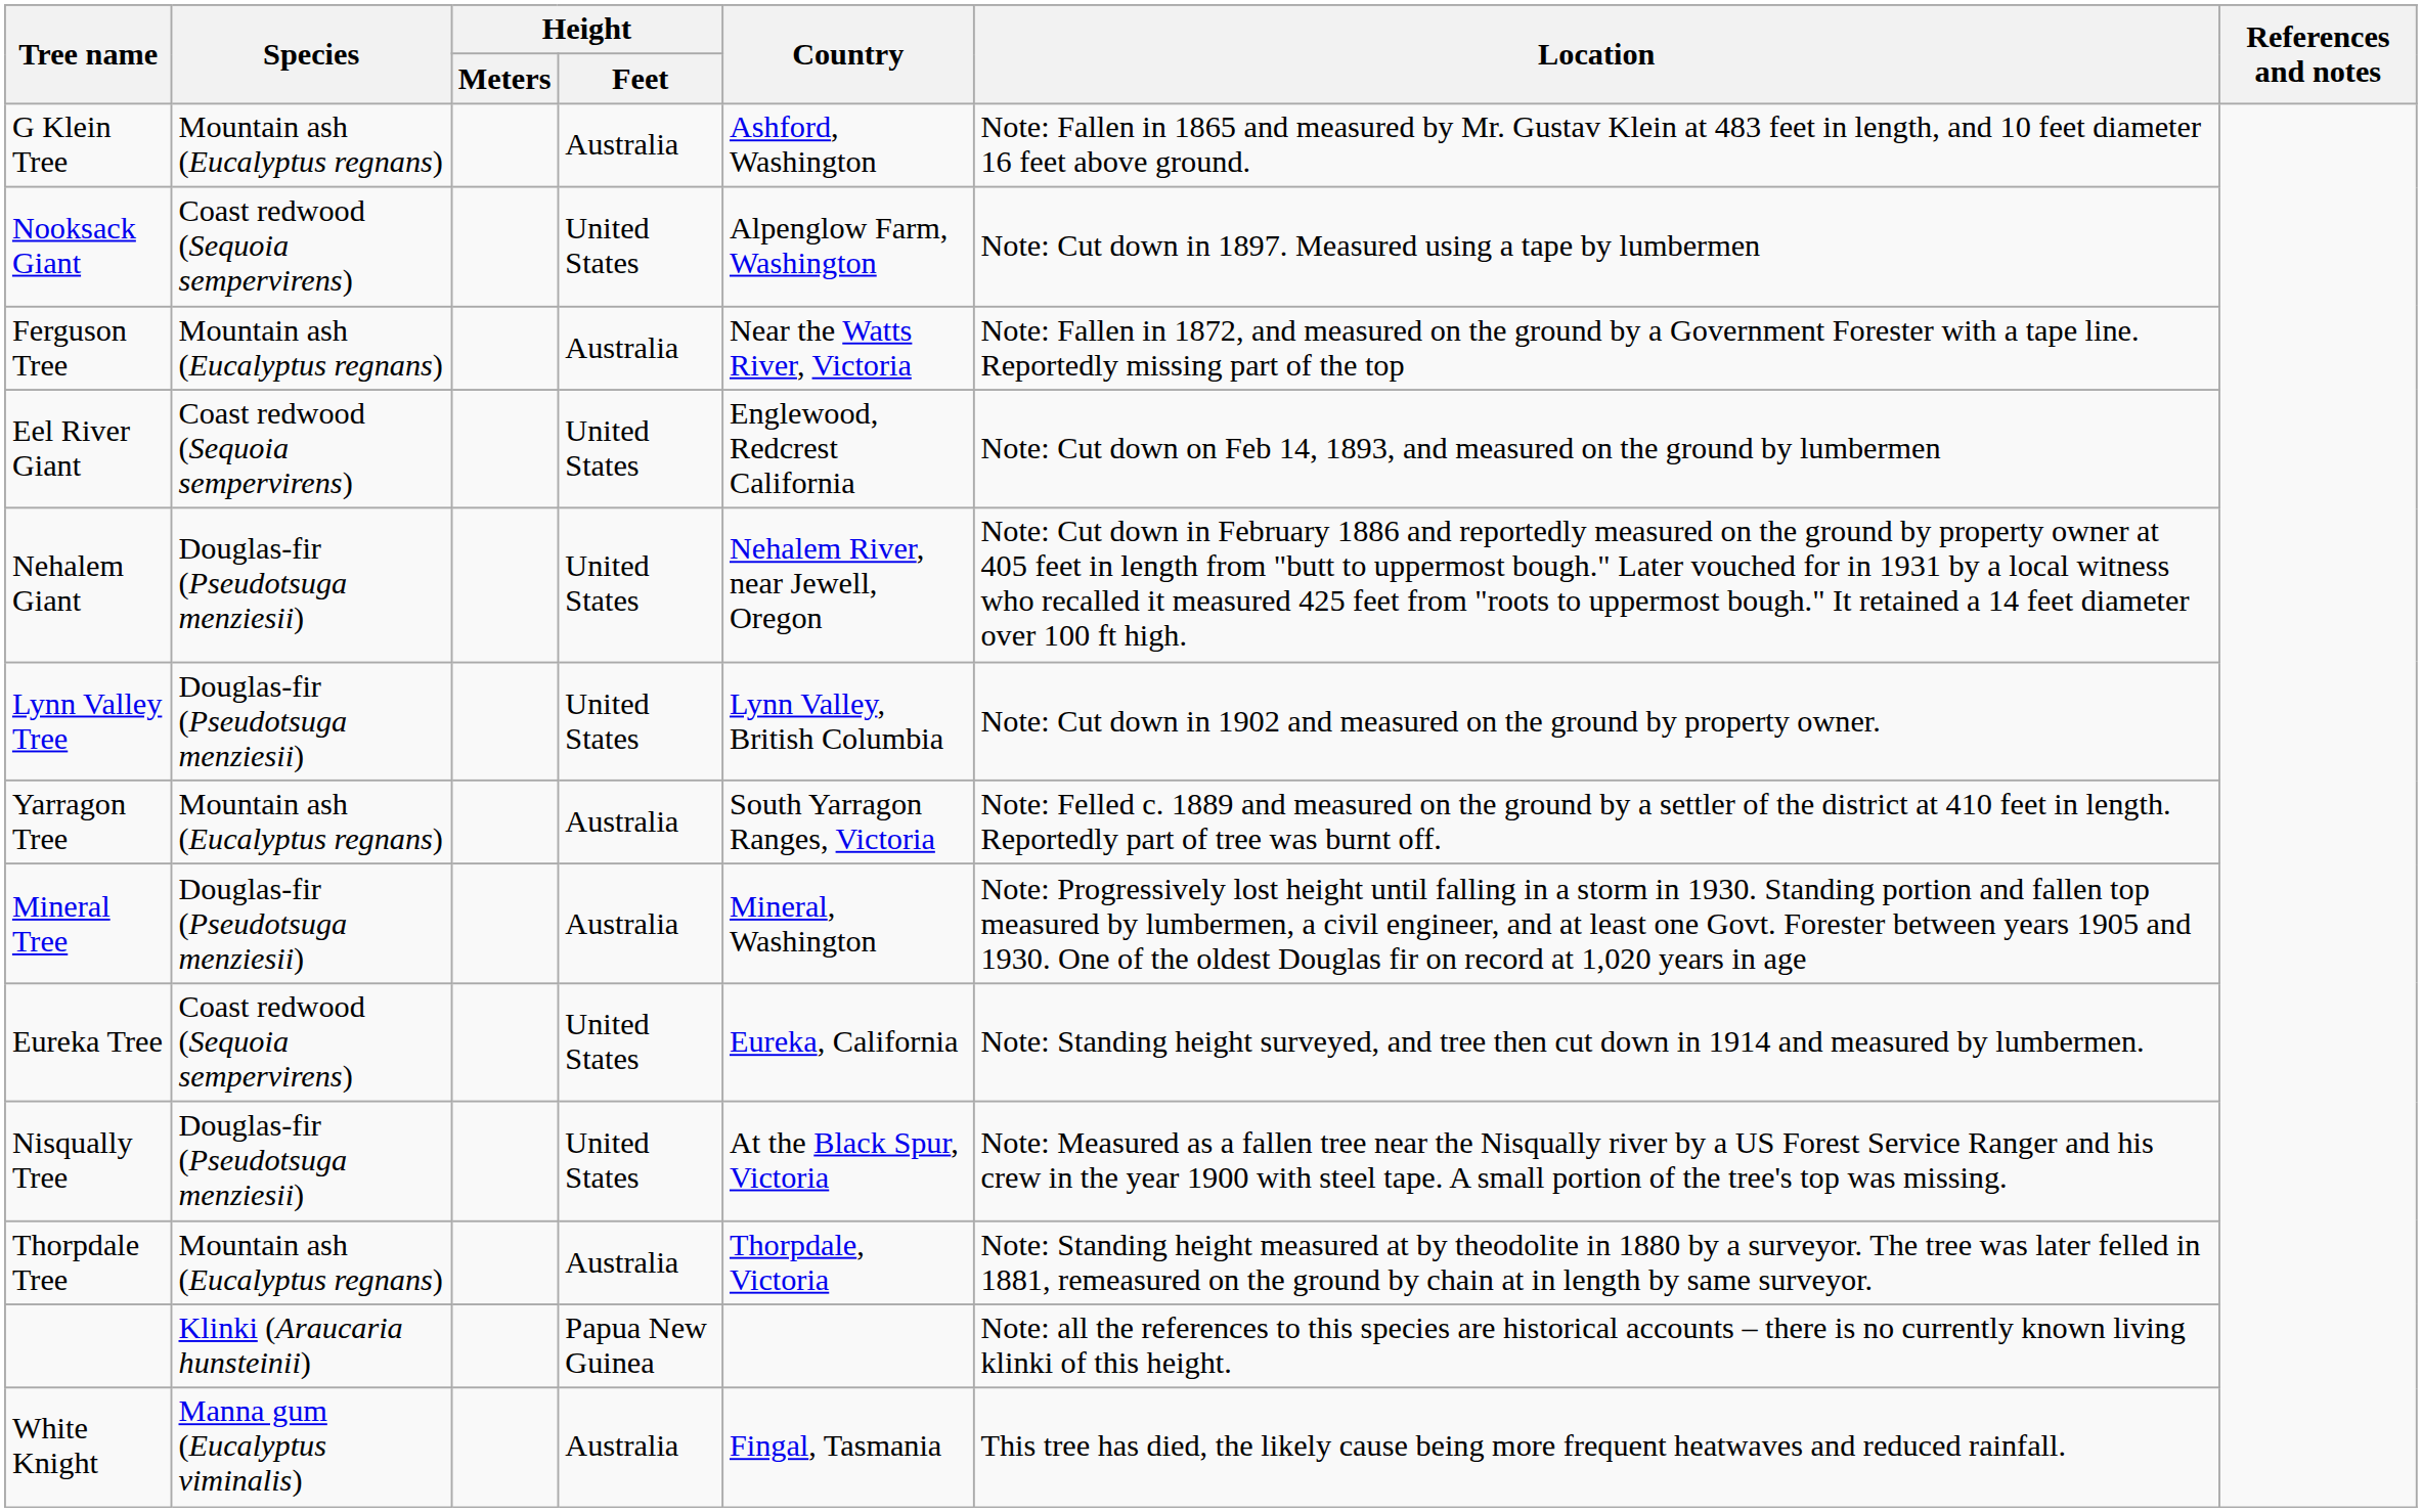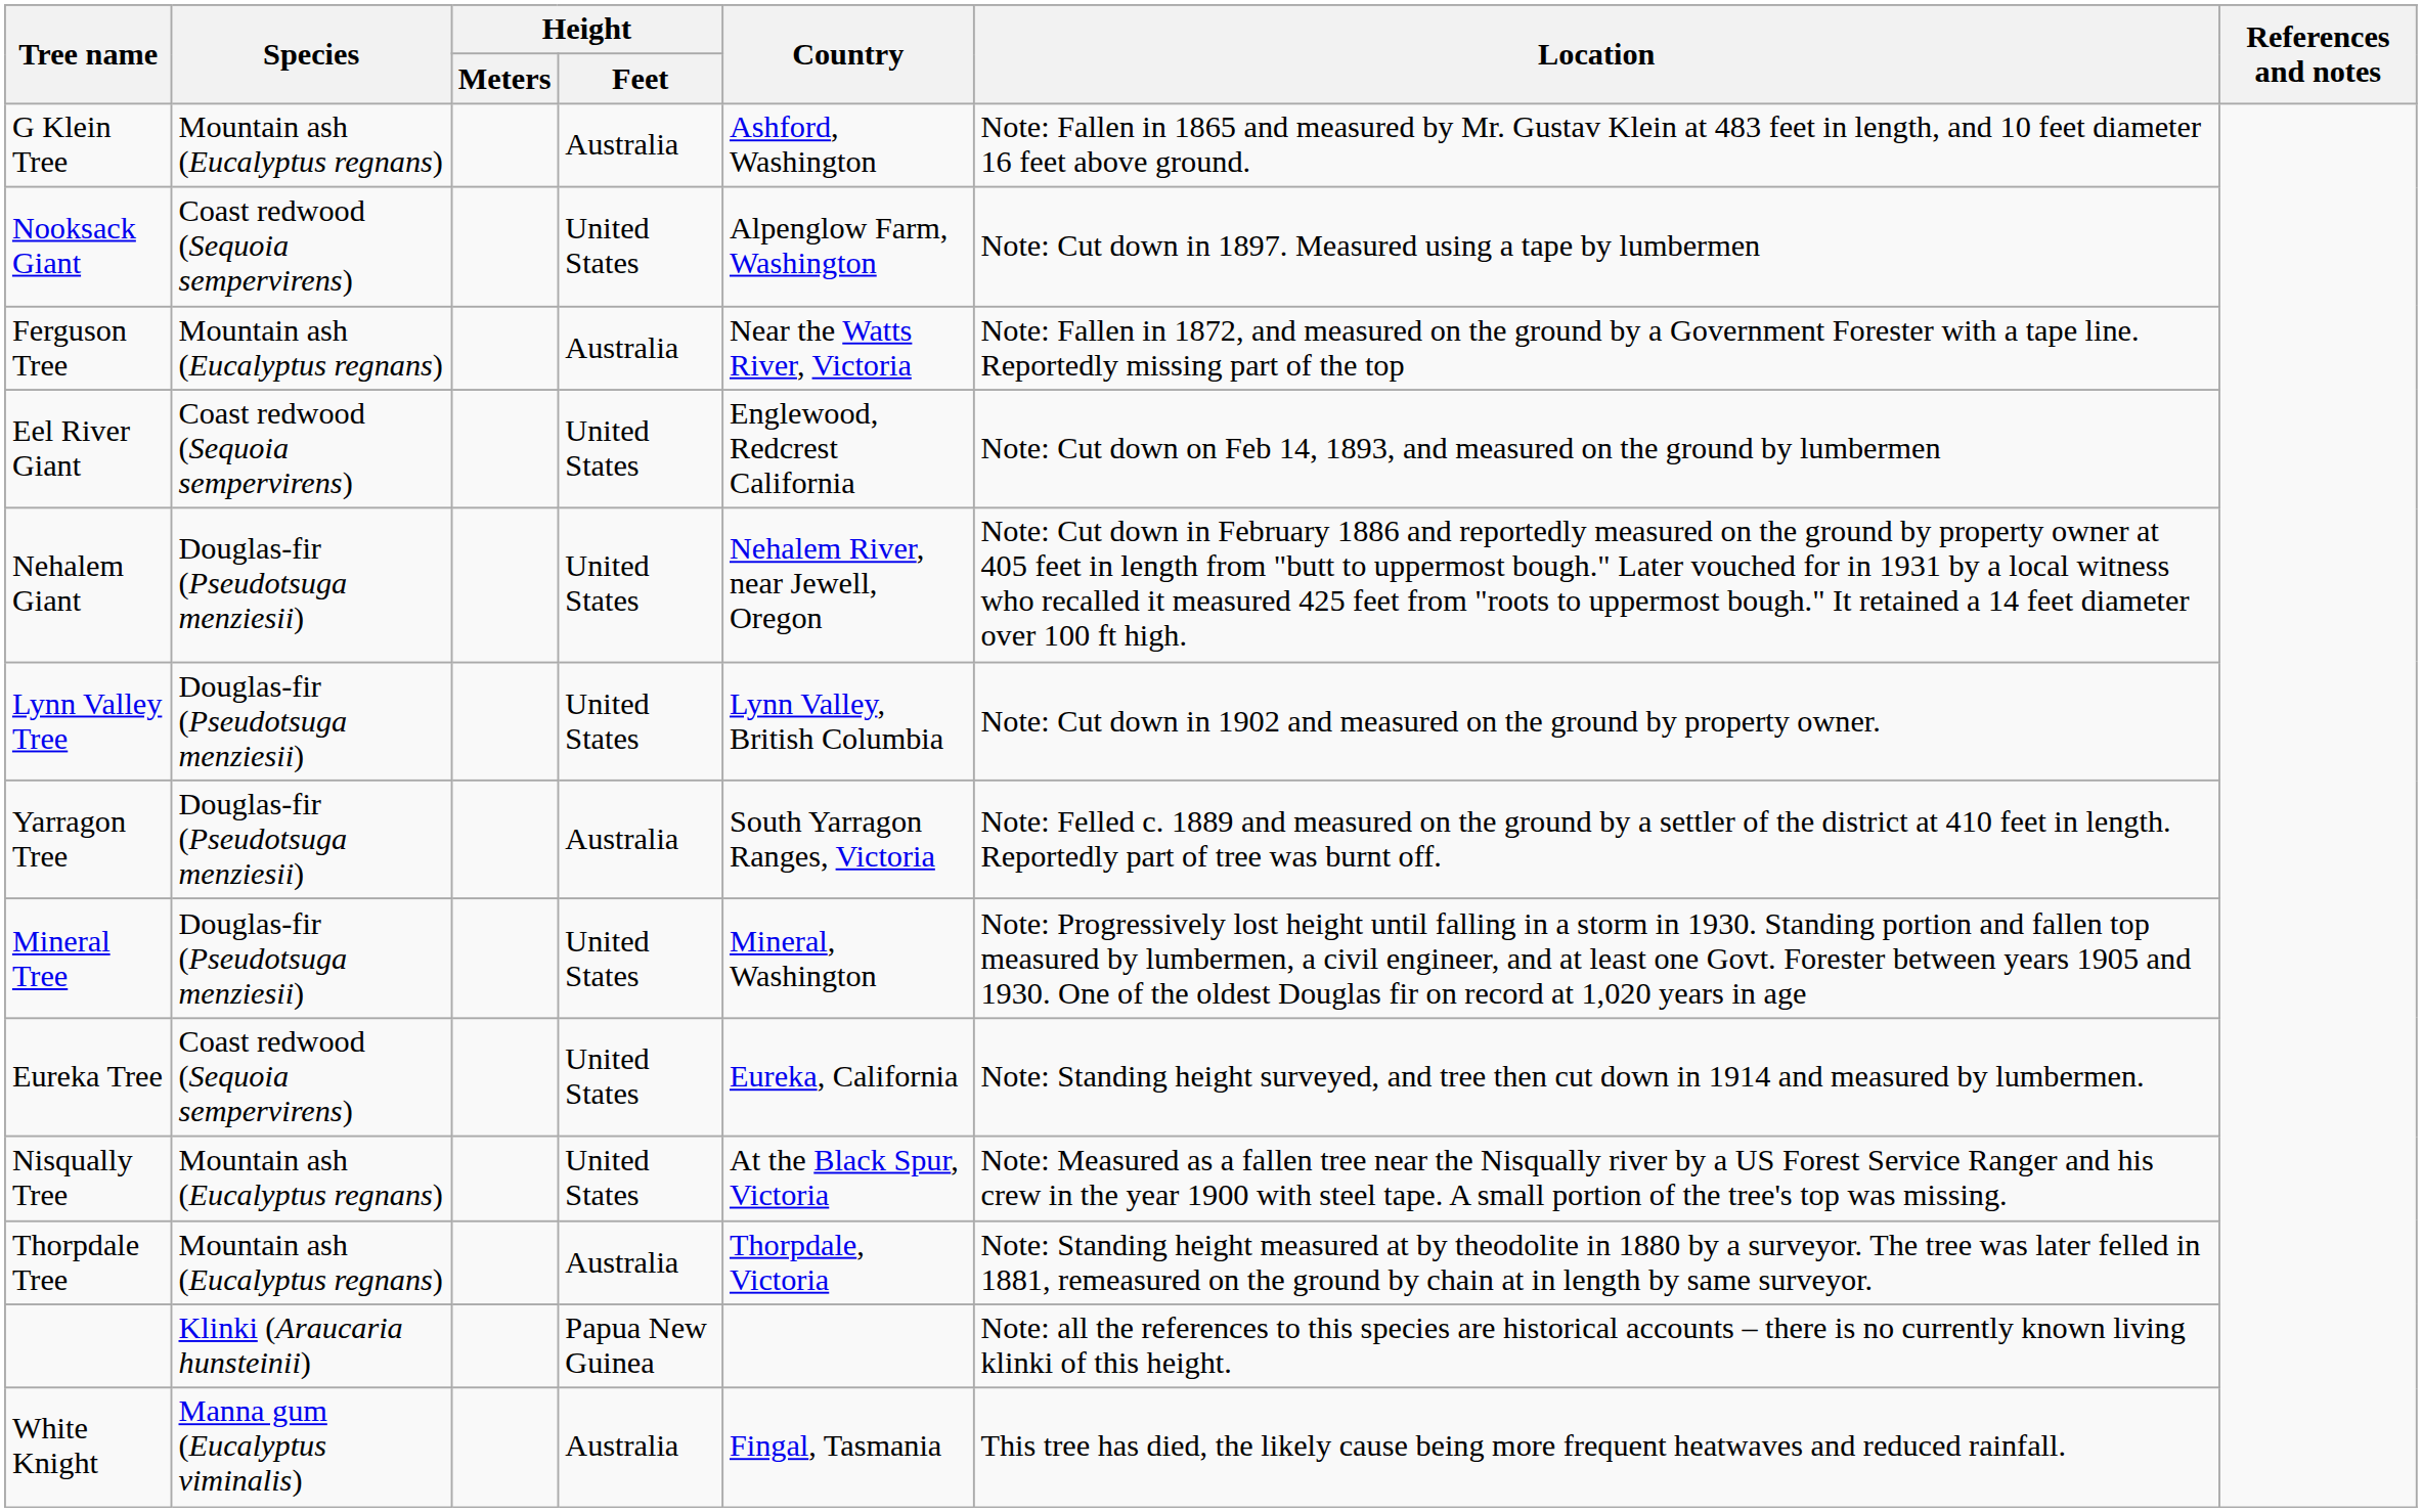Yarragon Tree | Species: Mountain ash (Eucalyptus regnans) -> Douglas-fir (Pseudotsuga menziesii)
Mineral Tree | Height / Feet: Australia -> United States
Nisqually Tree | Species: Douglas-fir (Pseudotsuga menziesii) -> Mountain ash (Eucalyptus regnans)
